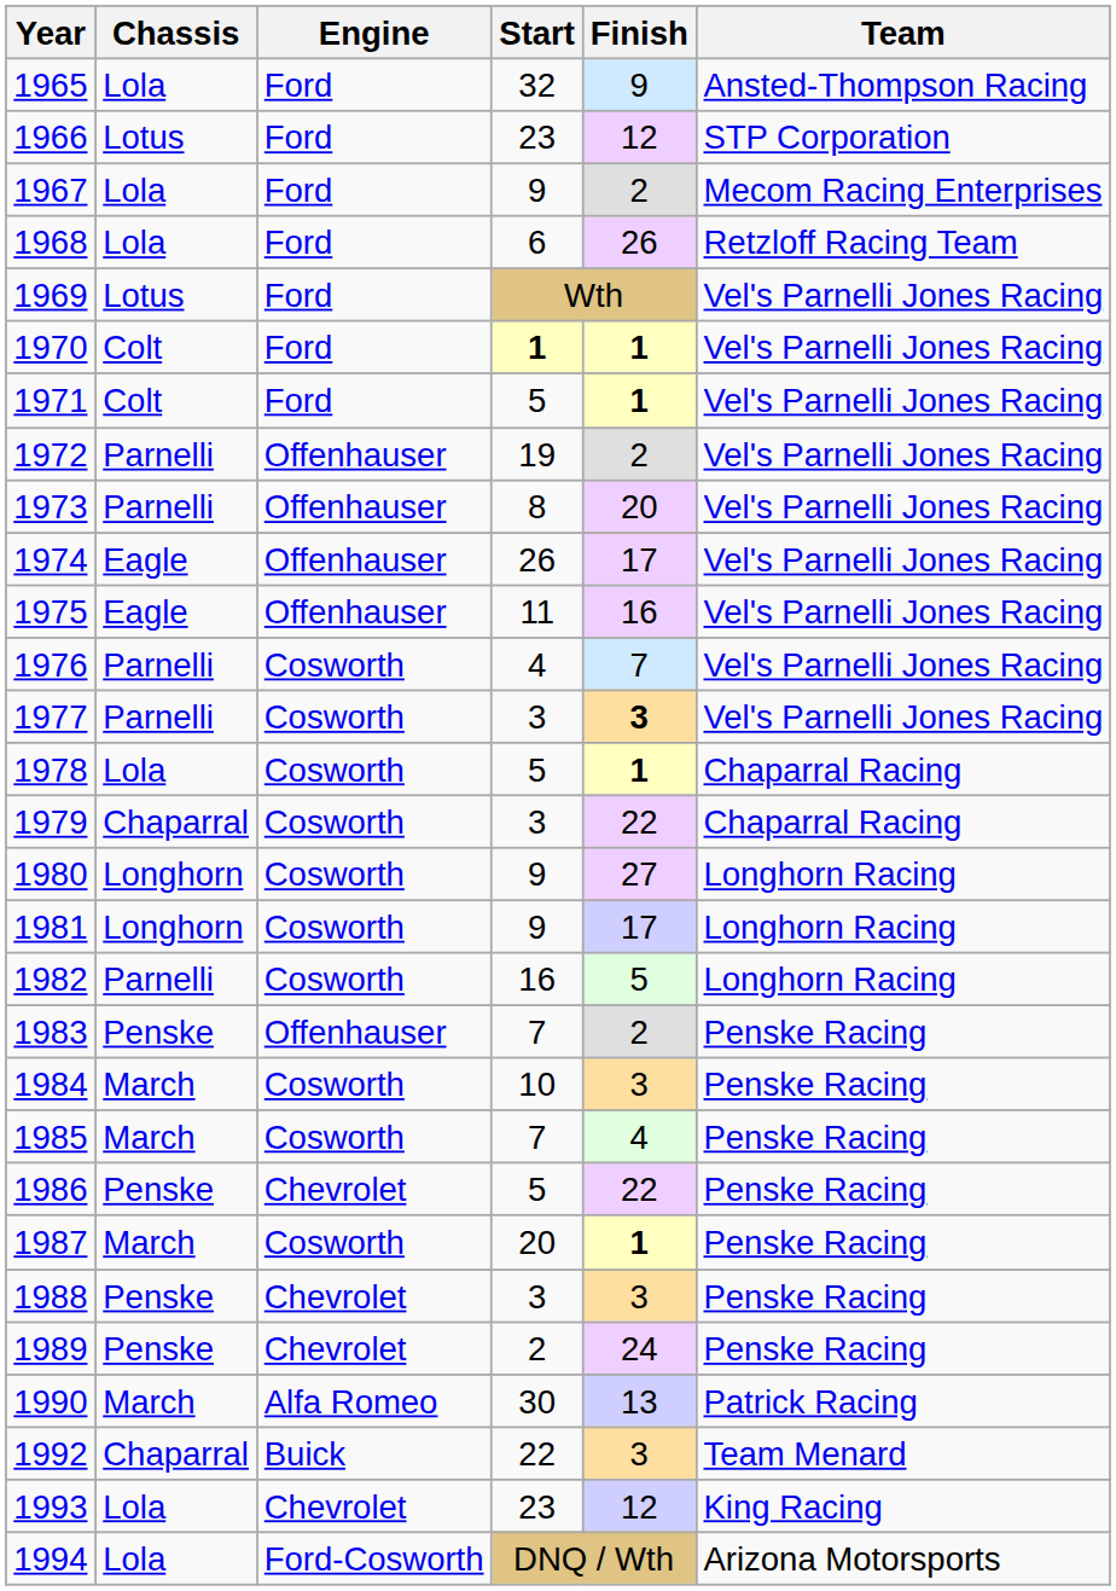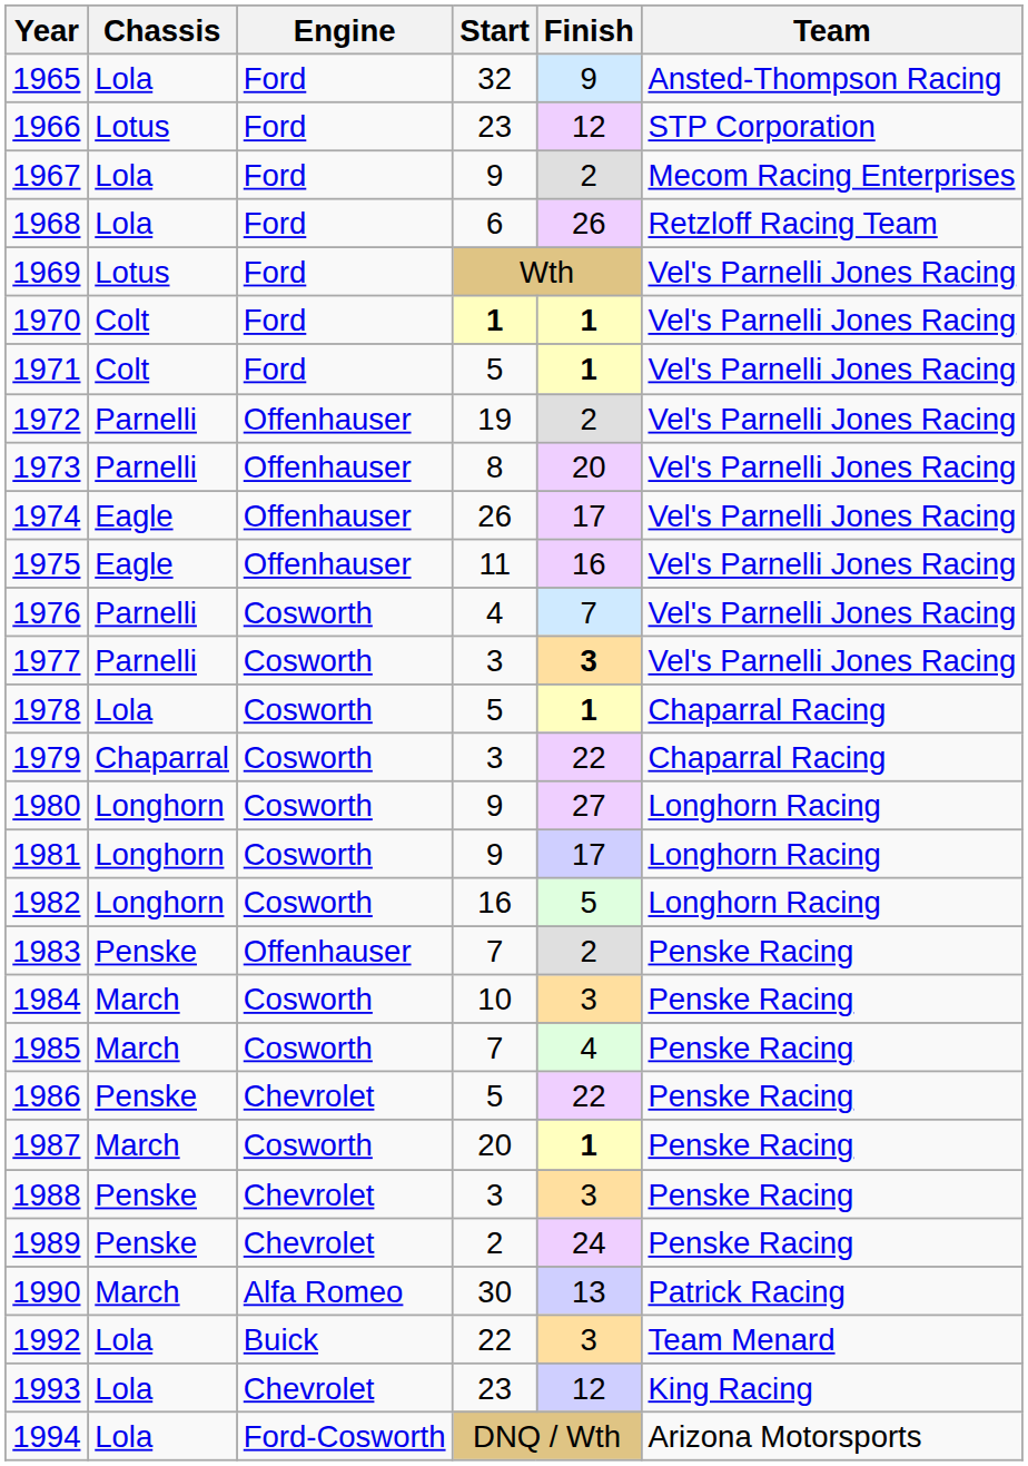1982 | Chassis: Parnelli -> Longhorn
1992 | Chassis: Chaparral -> Lola
